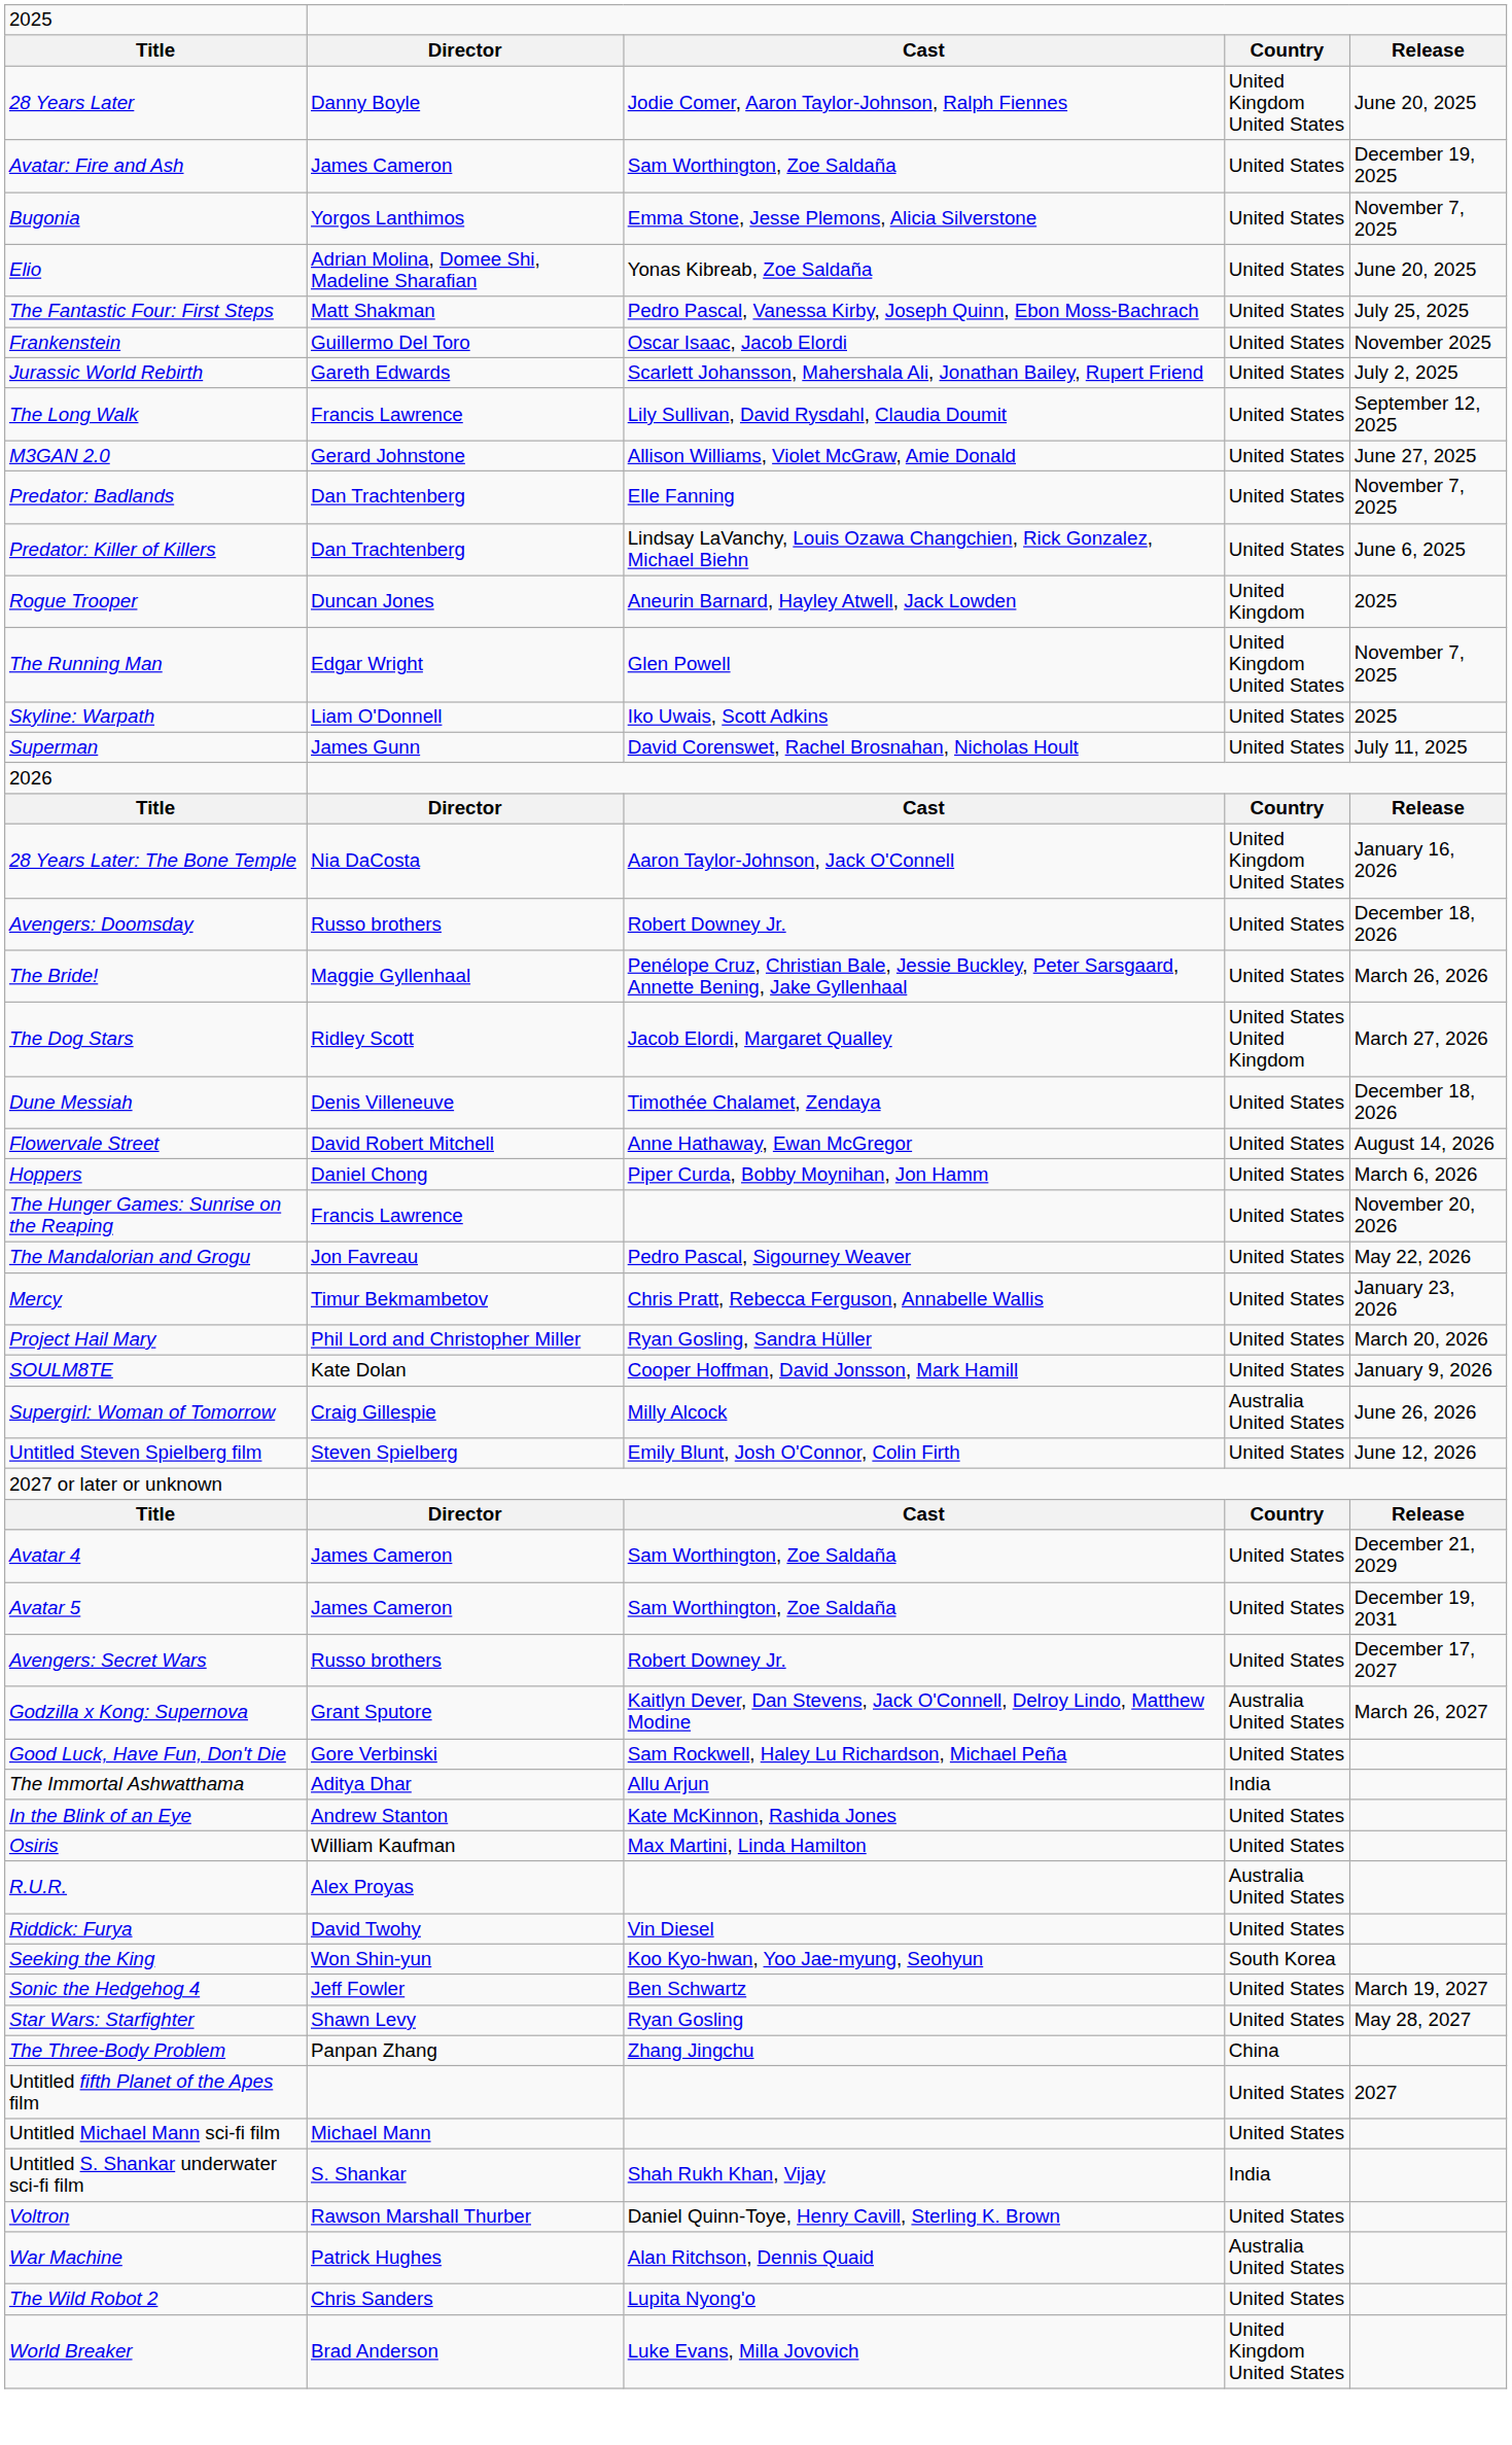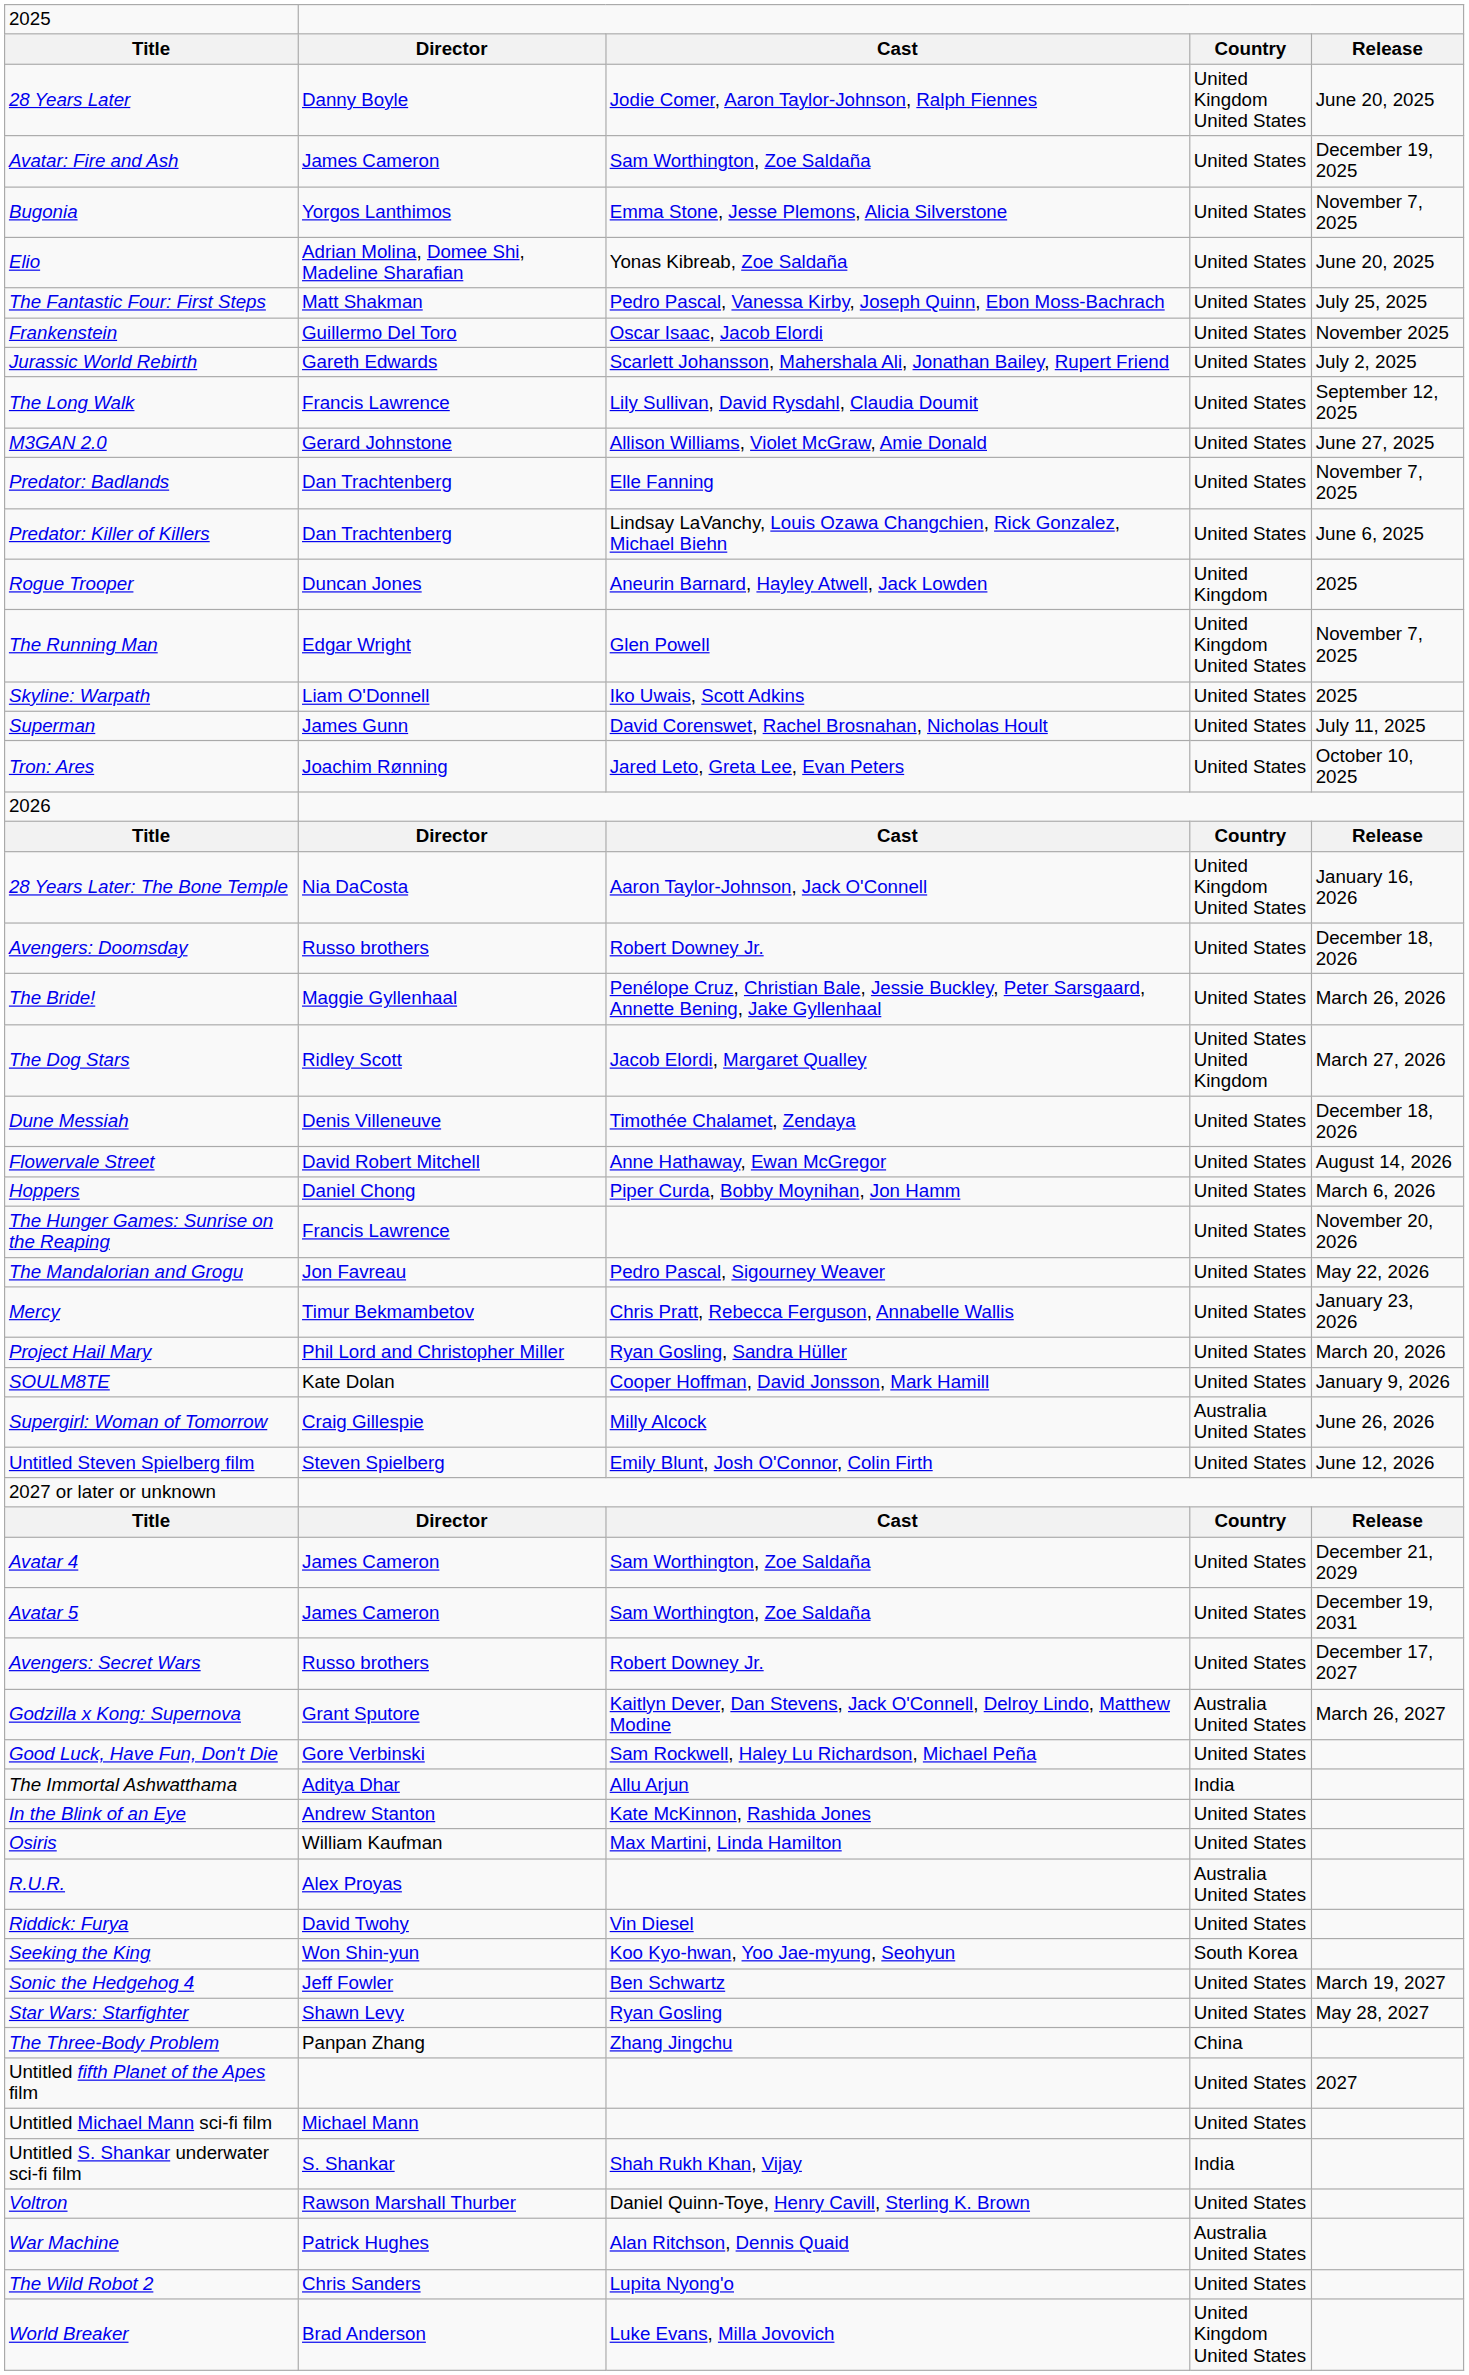+ row: Tron: Ares | Joachim Rønning | Jared Leto, Greta Lee, Evan Peters | United States | October 10, 2025
